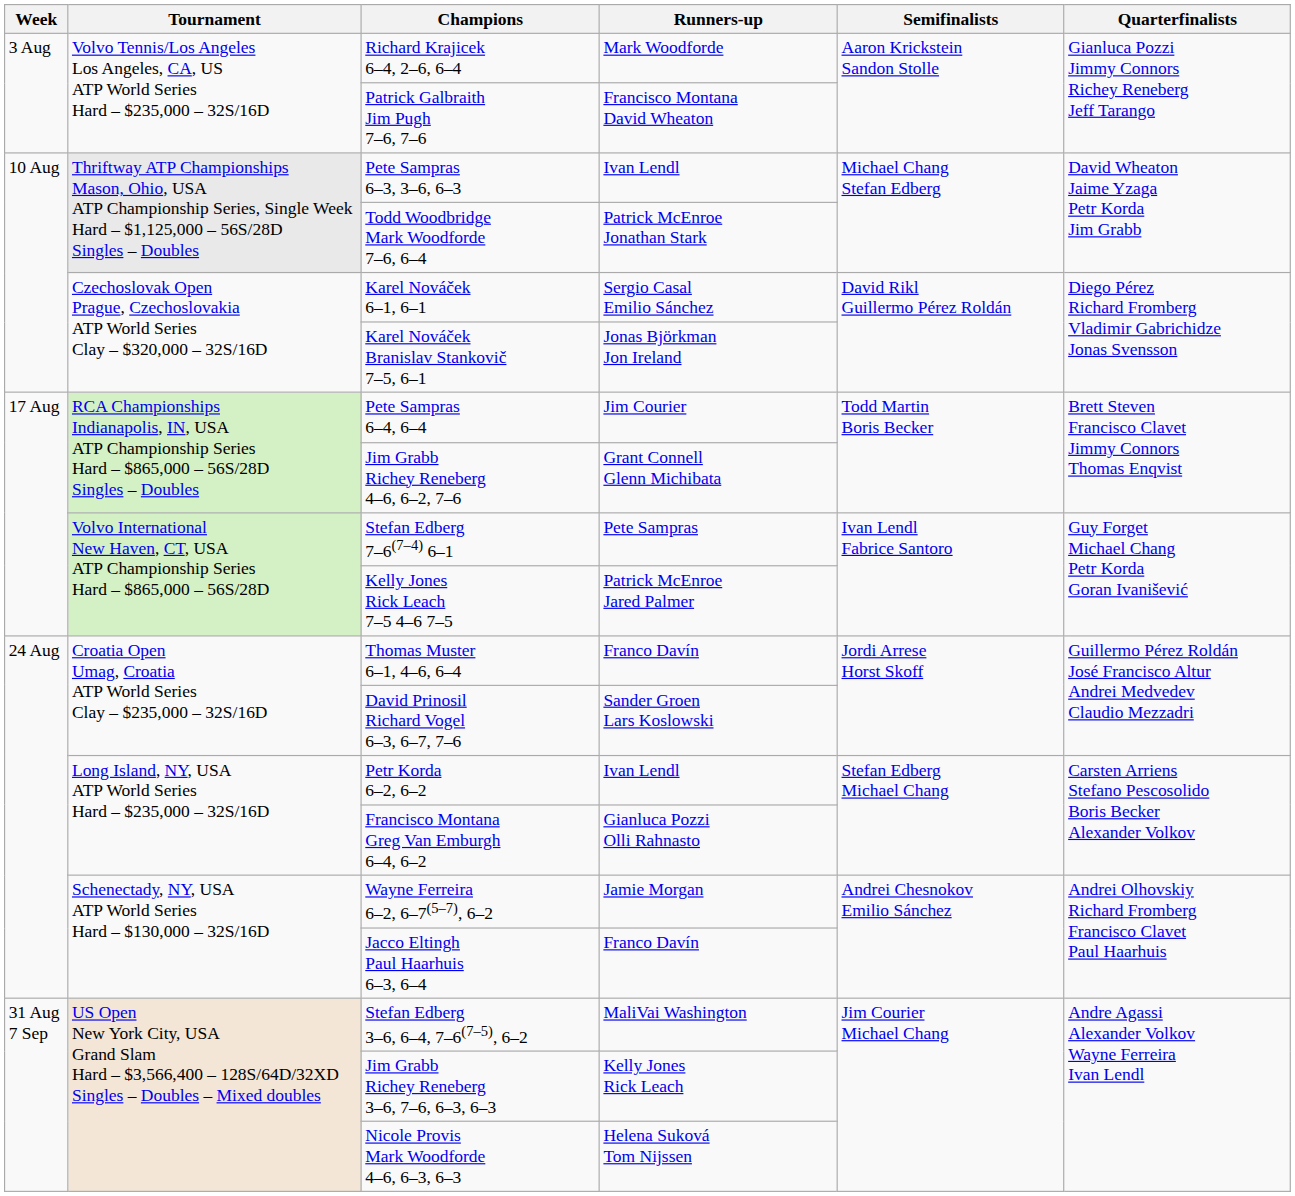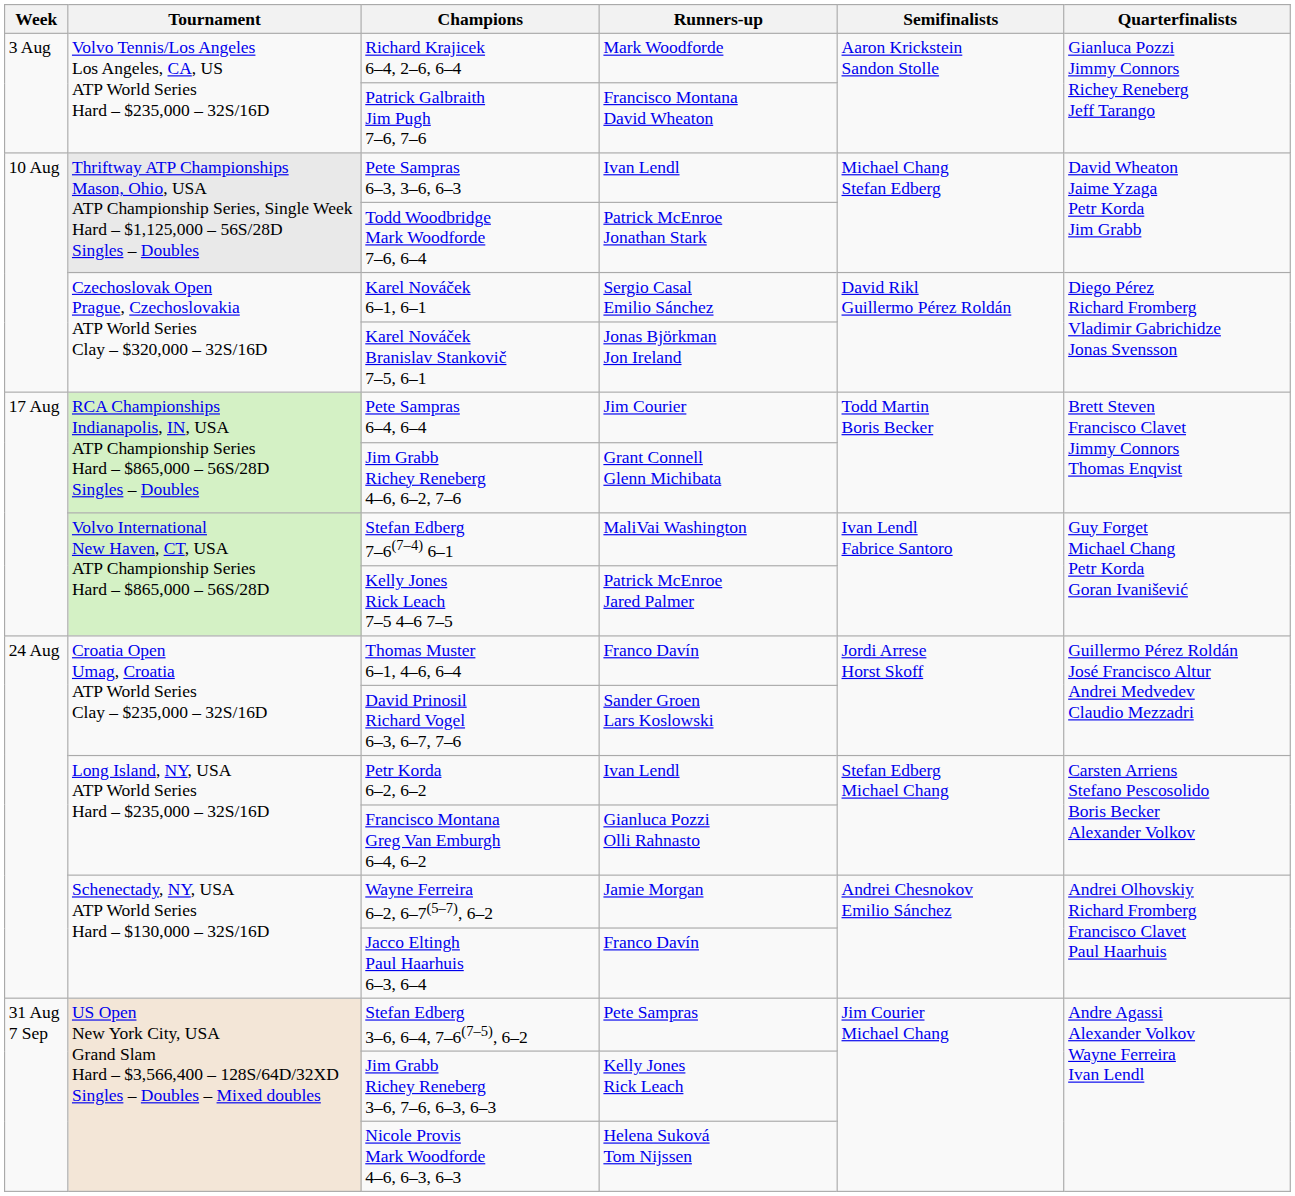Stefan Edberg 7–6(7–4) 6–1 | Runners-up: Pete Sampras -> MaliVai Washington
Stefan Edberg 3–6, 6–4, 7–6(7–5), 6–2 | Runners-up: MaliVai Washington -> Pete Sampras
